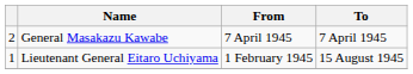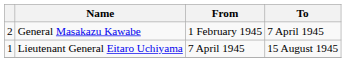General Masakazu Kawabe | From: 7 April 1945 -> 1 February 1945
Lieutenant General Eitaro Uchiyama | From: 1 February 1945 -> 7 April 1945
